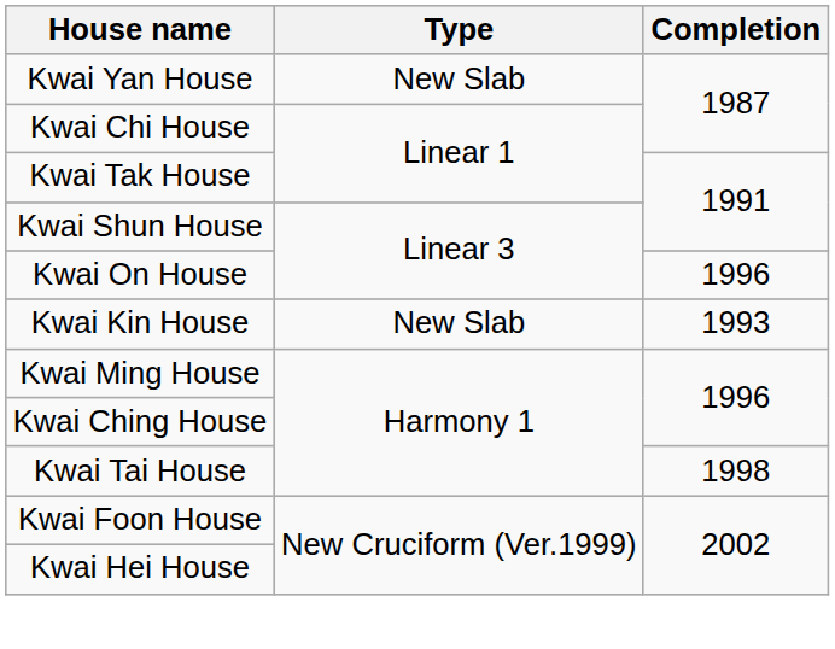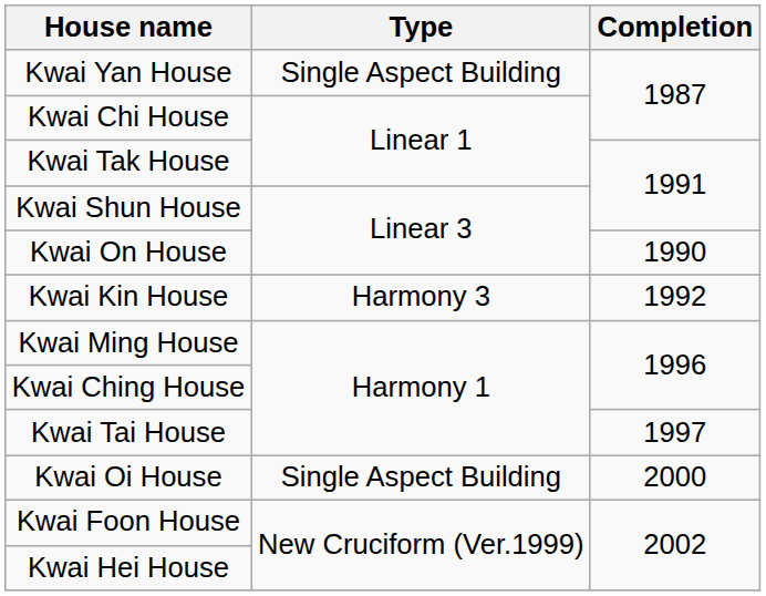Kwai Yan House | Type: New Slab -> Single Aspect Building
Kwai On House | Completion: 1996 -> 1990
Kwai Kin House | Type: New Slab -> Harmony 3
Kwai Kin House | Completion: 1993 -> 1992
Kwai Tai House | Completion: 1998 -> 1997
+ row: Kwai Oi House | Single Aspect Building | 2000
